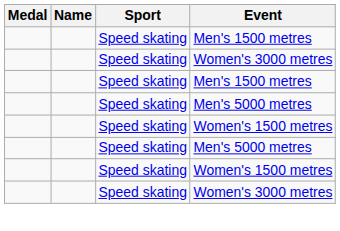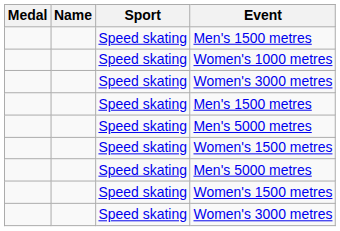+ row: Speed skating | Women's 1000 metres
